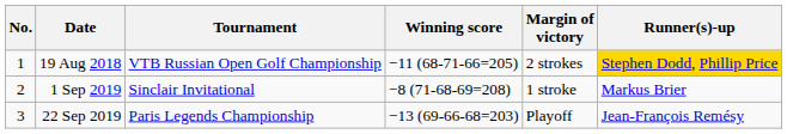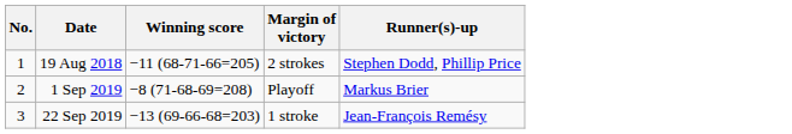- column: Tournament | VTB Russian Open Golf Championship | Sinclair Invitational | Paris Legends Championship
19 Aug 2018 | Runner(s)-up: gold background -> no background
1 Sep 2019 | Margin of victory: 1 stroke -> Playoff
22 Sep 2019 | Margin of victory: Playoff -> 1 stroke
